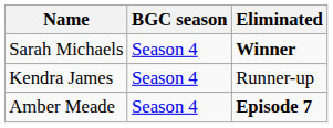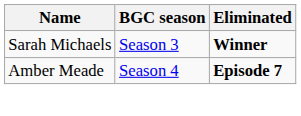Sarah Michaels | BGC season: Season 4 -> Season 3
- row: Kendra James | Season 4 | Runner-up
